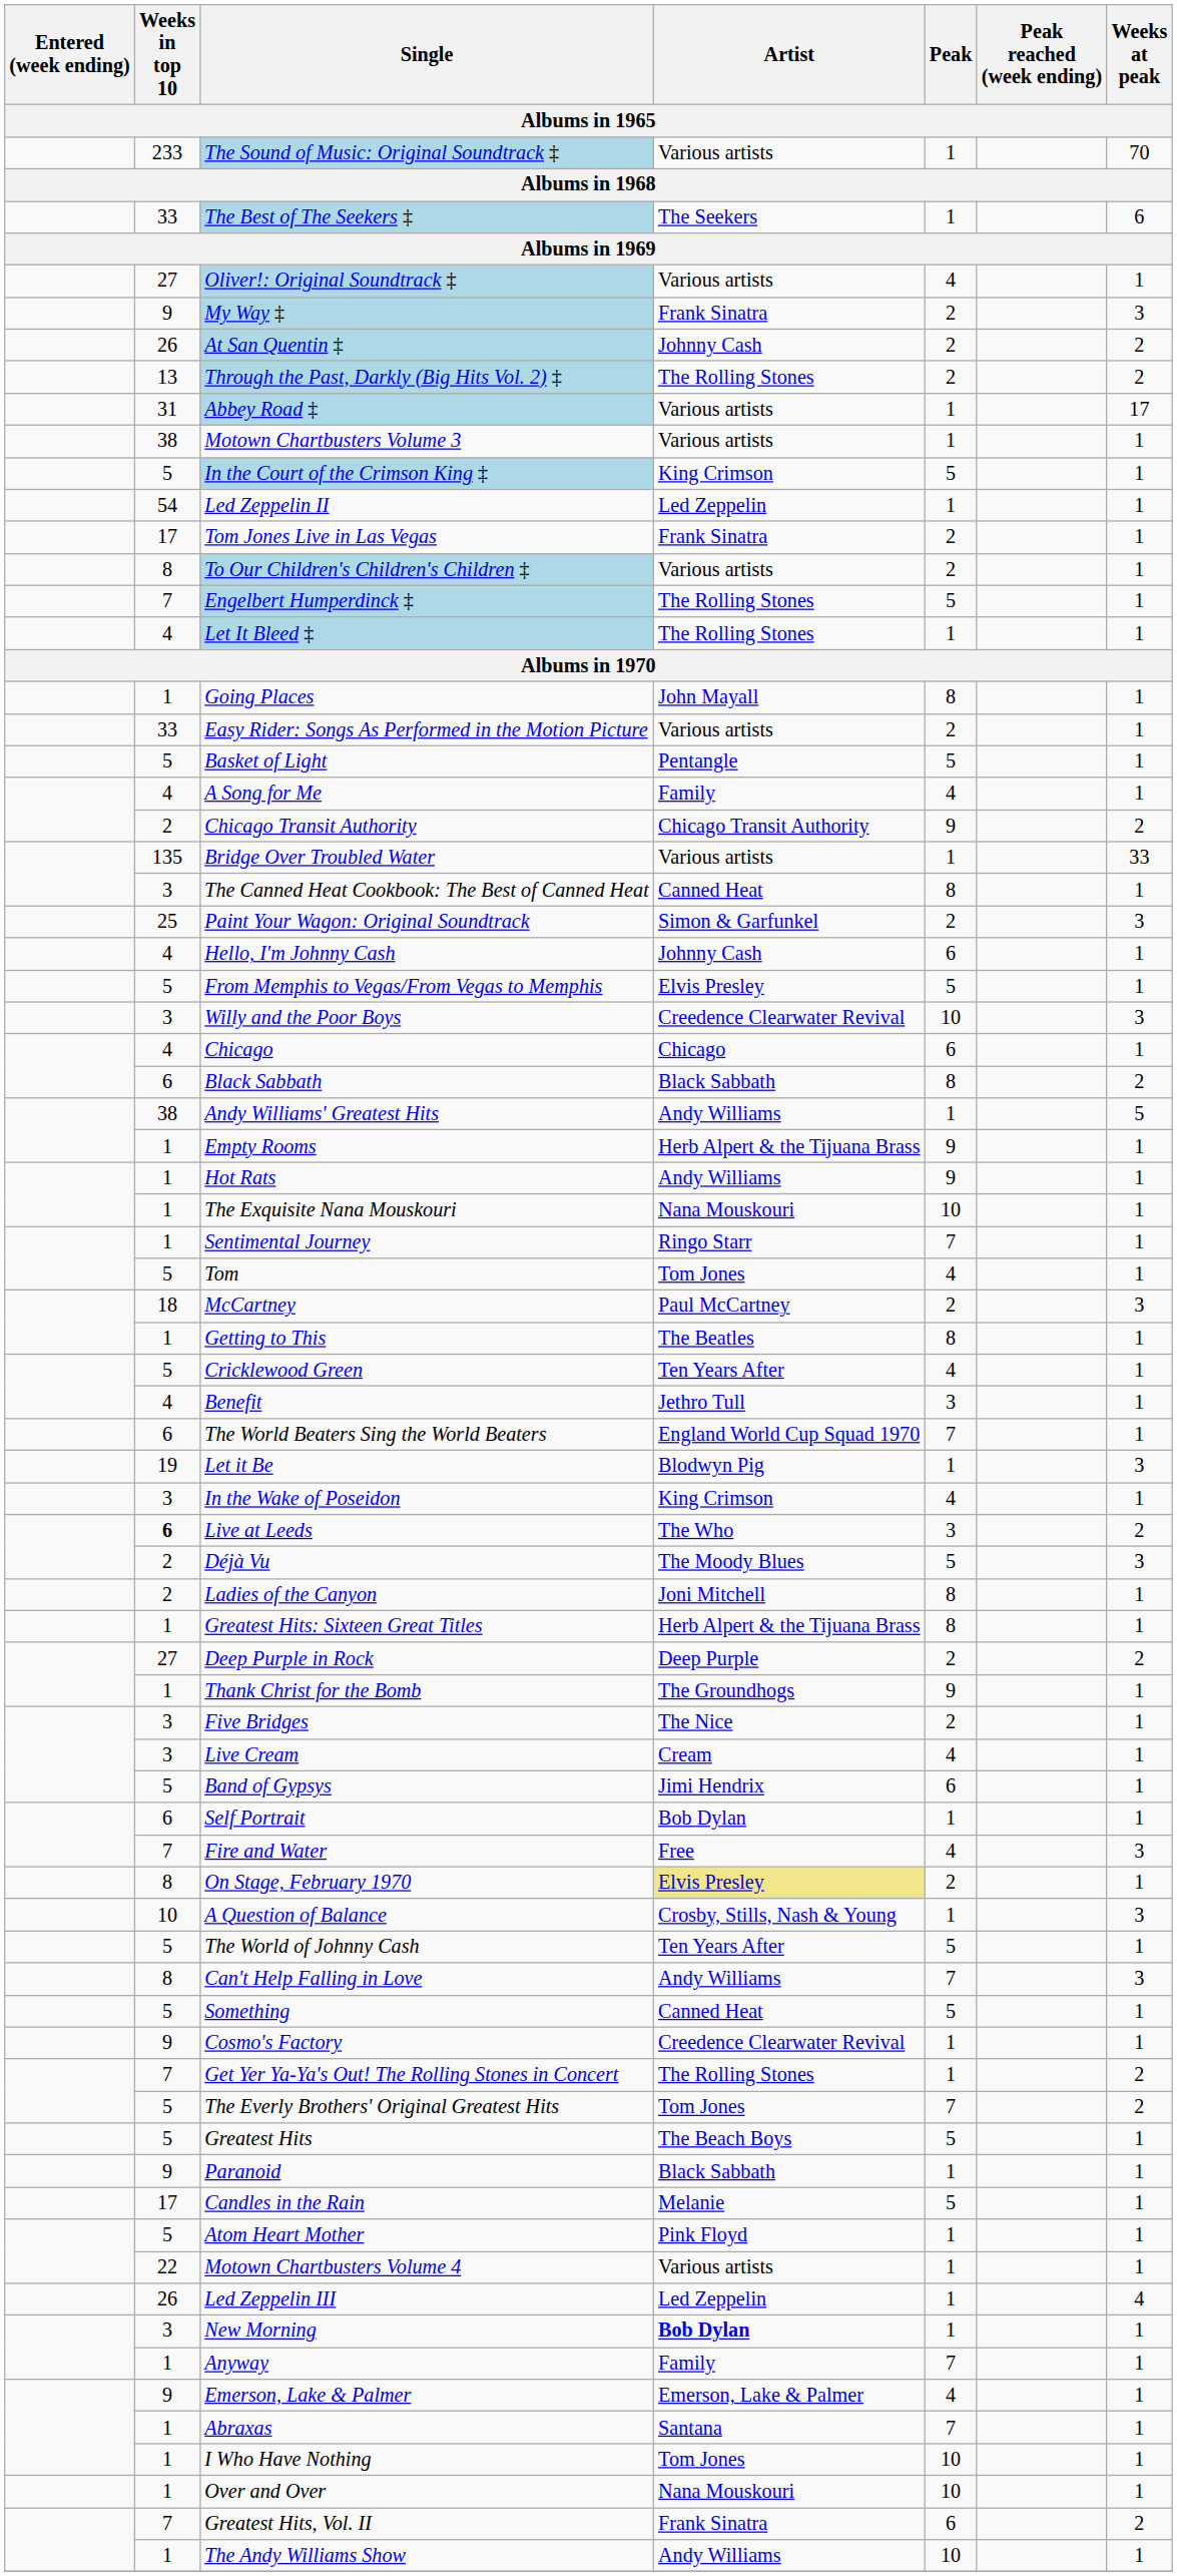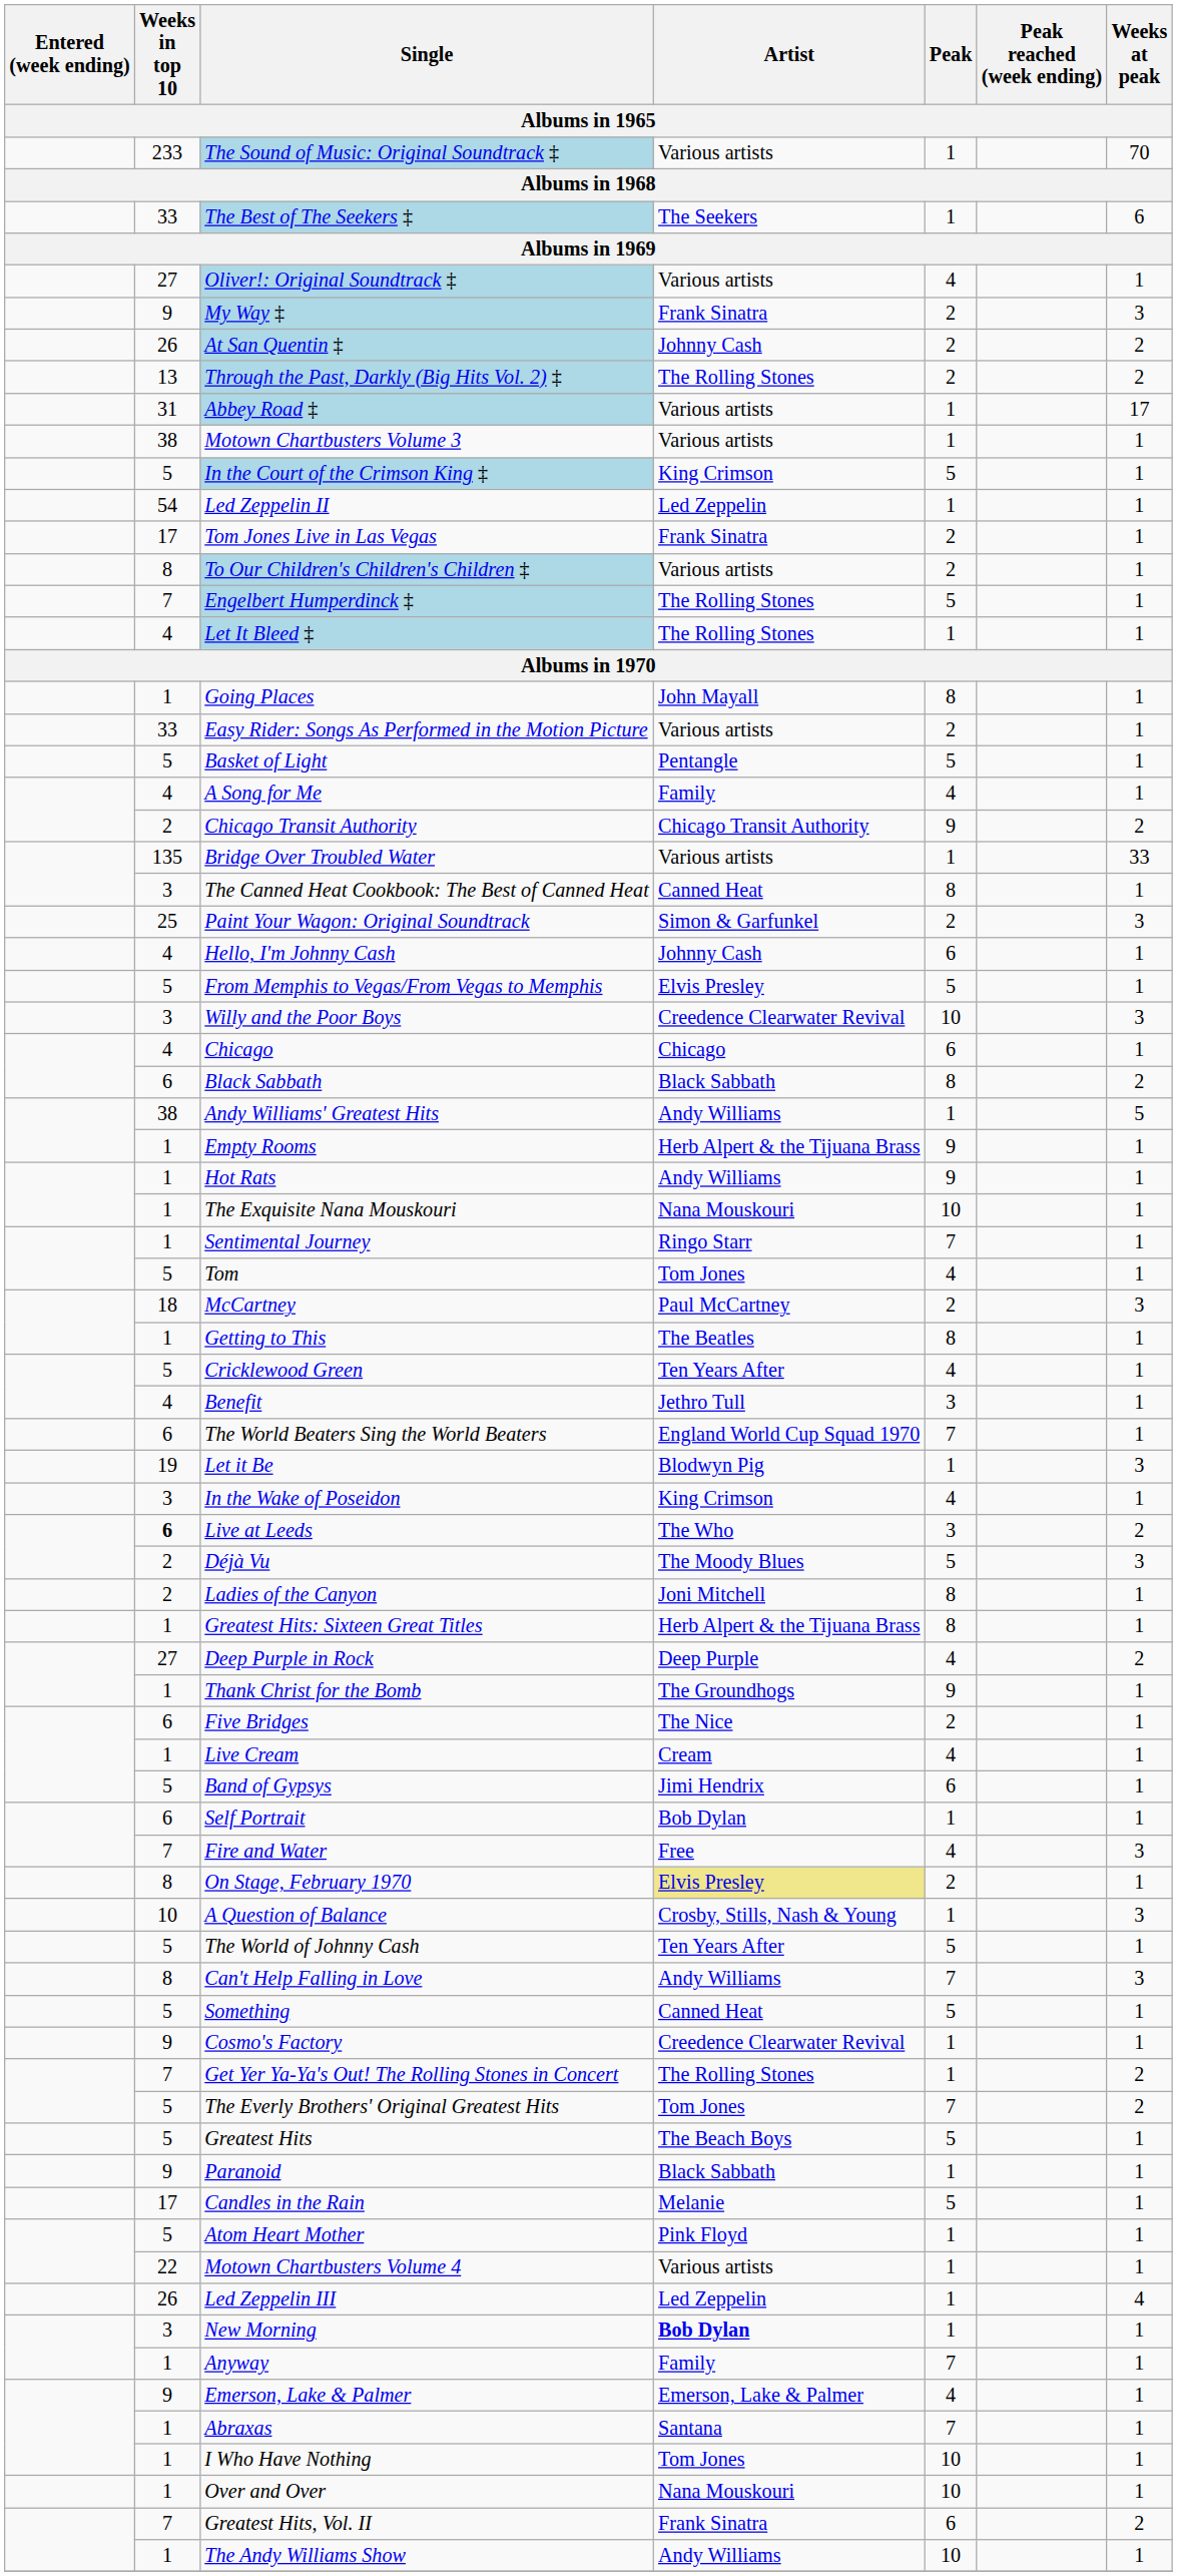Deep Purple in Rock | Peak: 2 -> 4
Five Bridges | Weeks in top 10: 3 -> 6
Live Cream | Weeks in top 10: 3 -> 1
